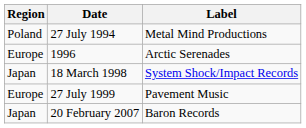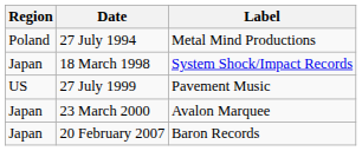- row: Europe | 1996 | Arctic Serenades
27 July 1999 | Region: Europe -> US
+ row: Japan | 23 March 2000 | Avalon Marquee
